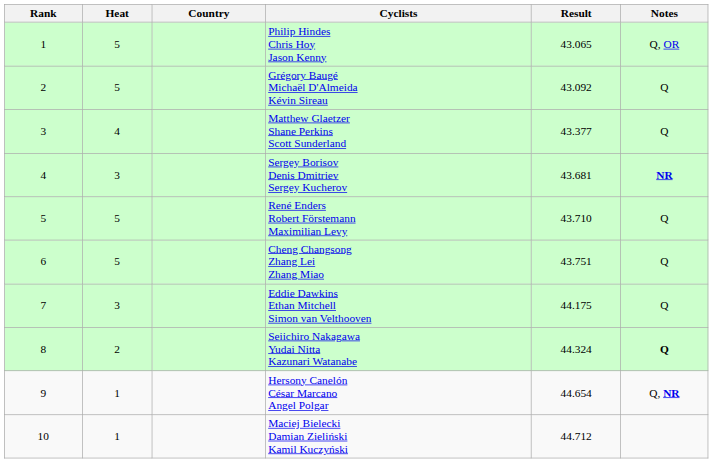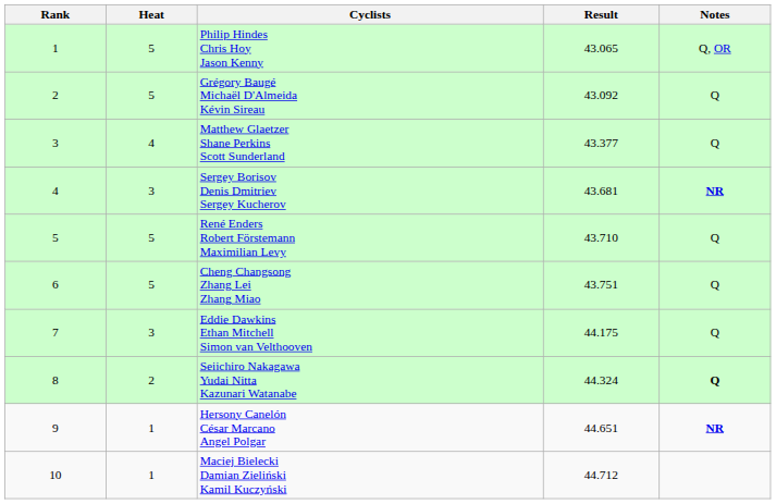- column: Country
Hersony Canelón César Marcano Angel Polgar | Result: 44.654 -> 44.651
Hersony Canelón César Marcano Angel Polgar | Notes: Q, NR -> NR
